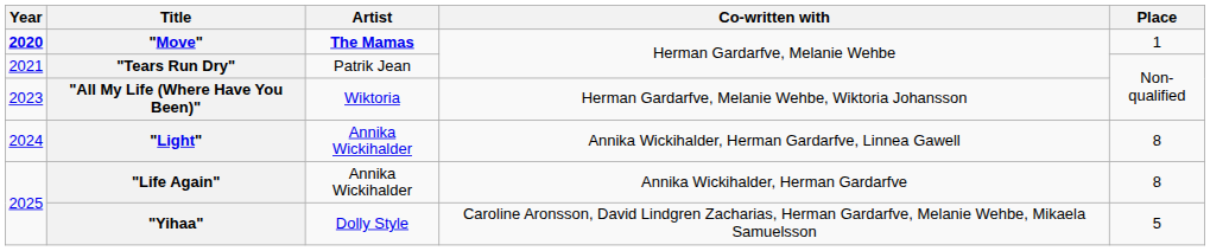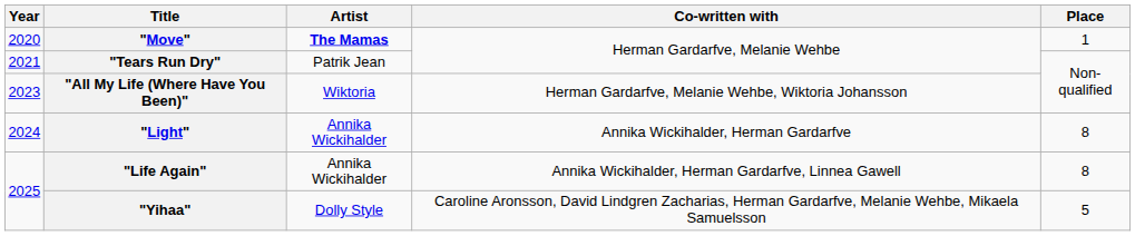"Move" | Year: bold -> normal
"Light" | Co-written with: Annika Wickihalder, Herman Gardarfve, Linnea Gawell -> Annika Wickihalder, Herman Gardarfve
"Life Again" | Co-written with: Annika Wickihalder, Herman Gardarfve -> Annika Wickihalder, Herman Gardarfve, Linnea Gawell
